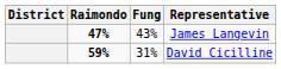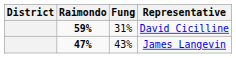rows swapped: David Cicilline <-> James Langevin
